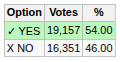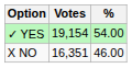✓ YES | Votes: 19,157 -> 19,154
